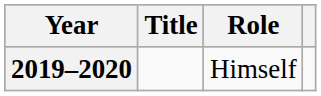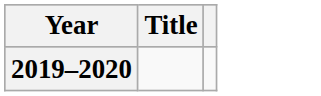- column: Role | Himself
